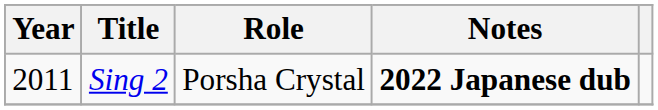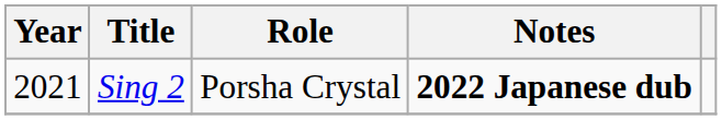Sing 2 | Year: 2011 -> 2021
